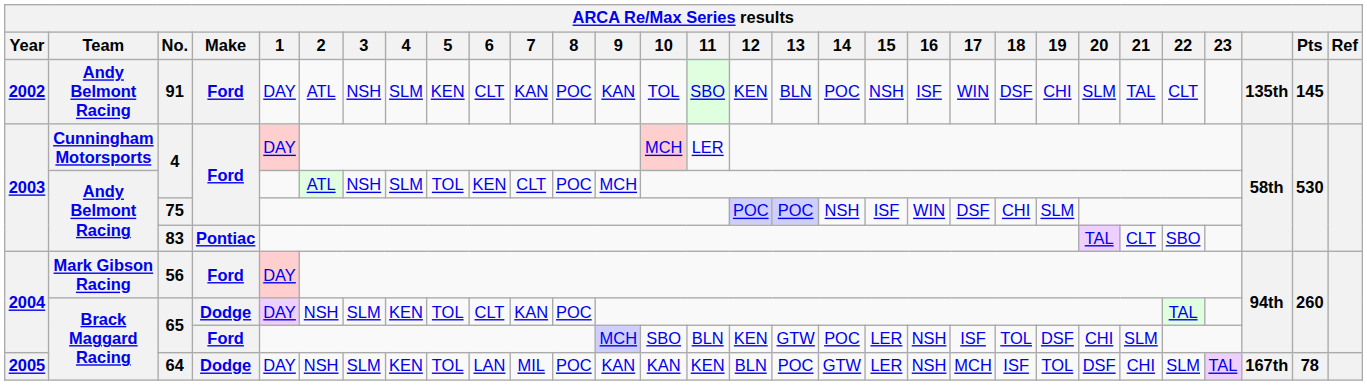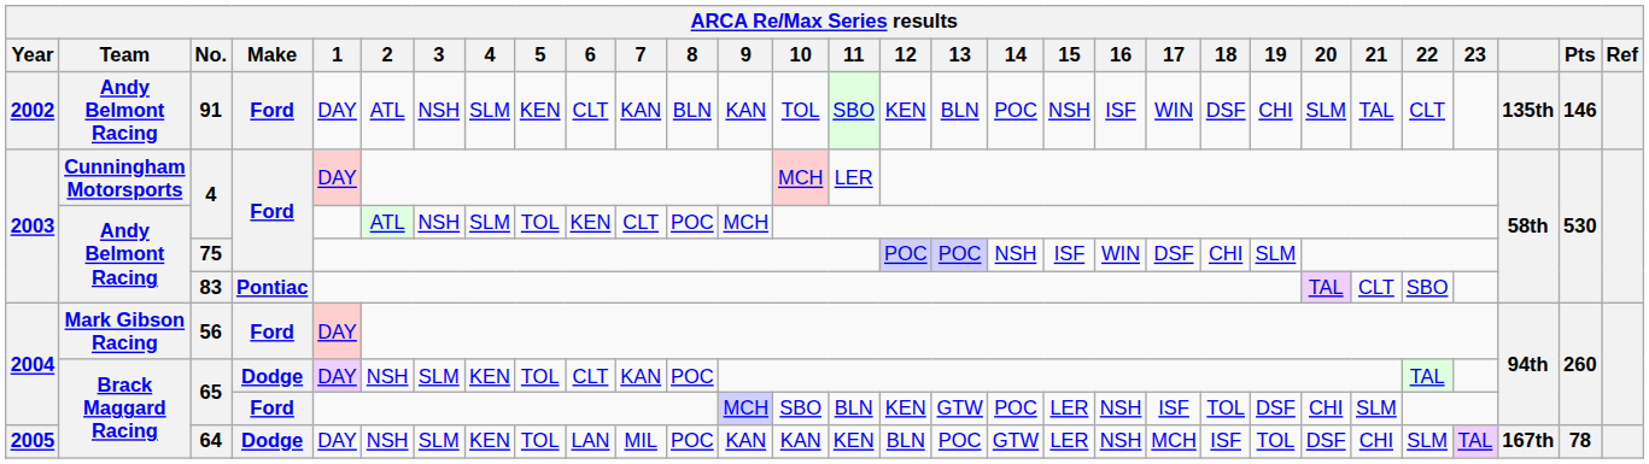91 | 8: POC -> BLN
91 | Pts: 145 -> 146
